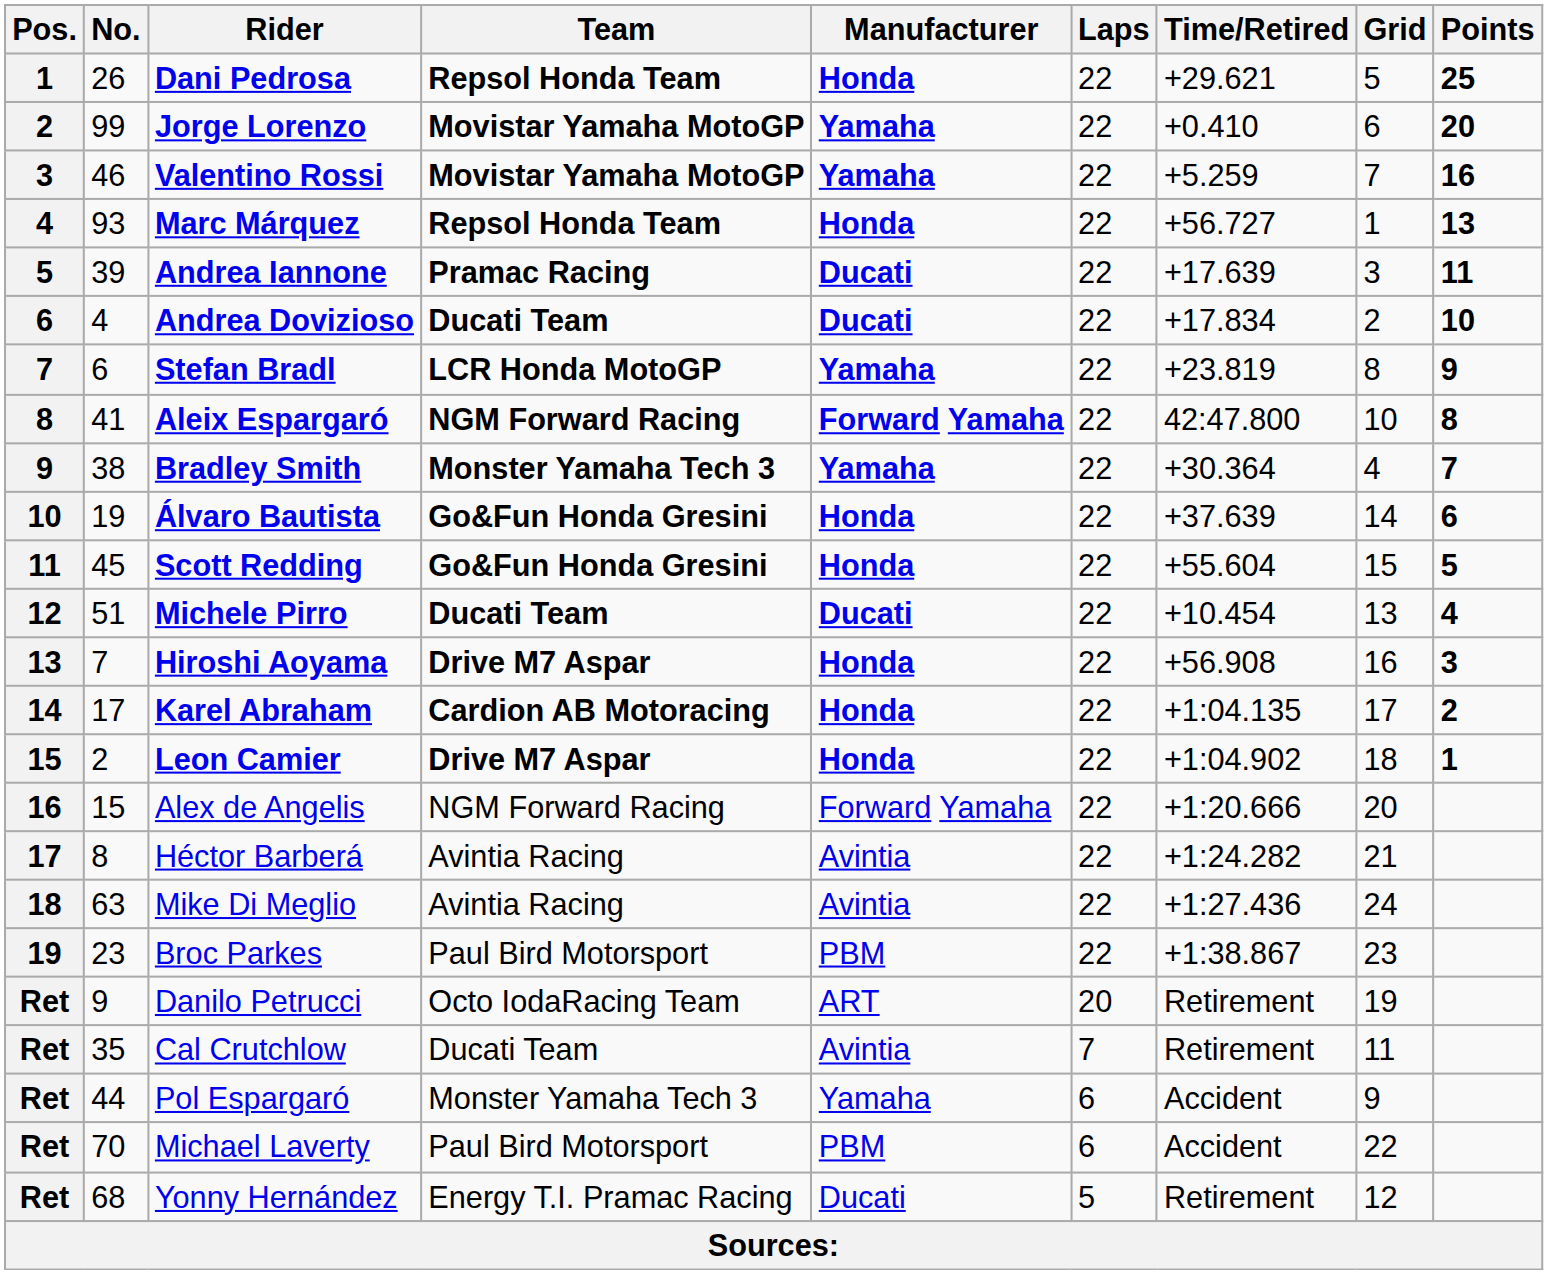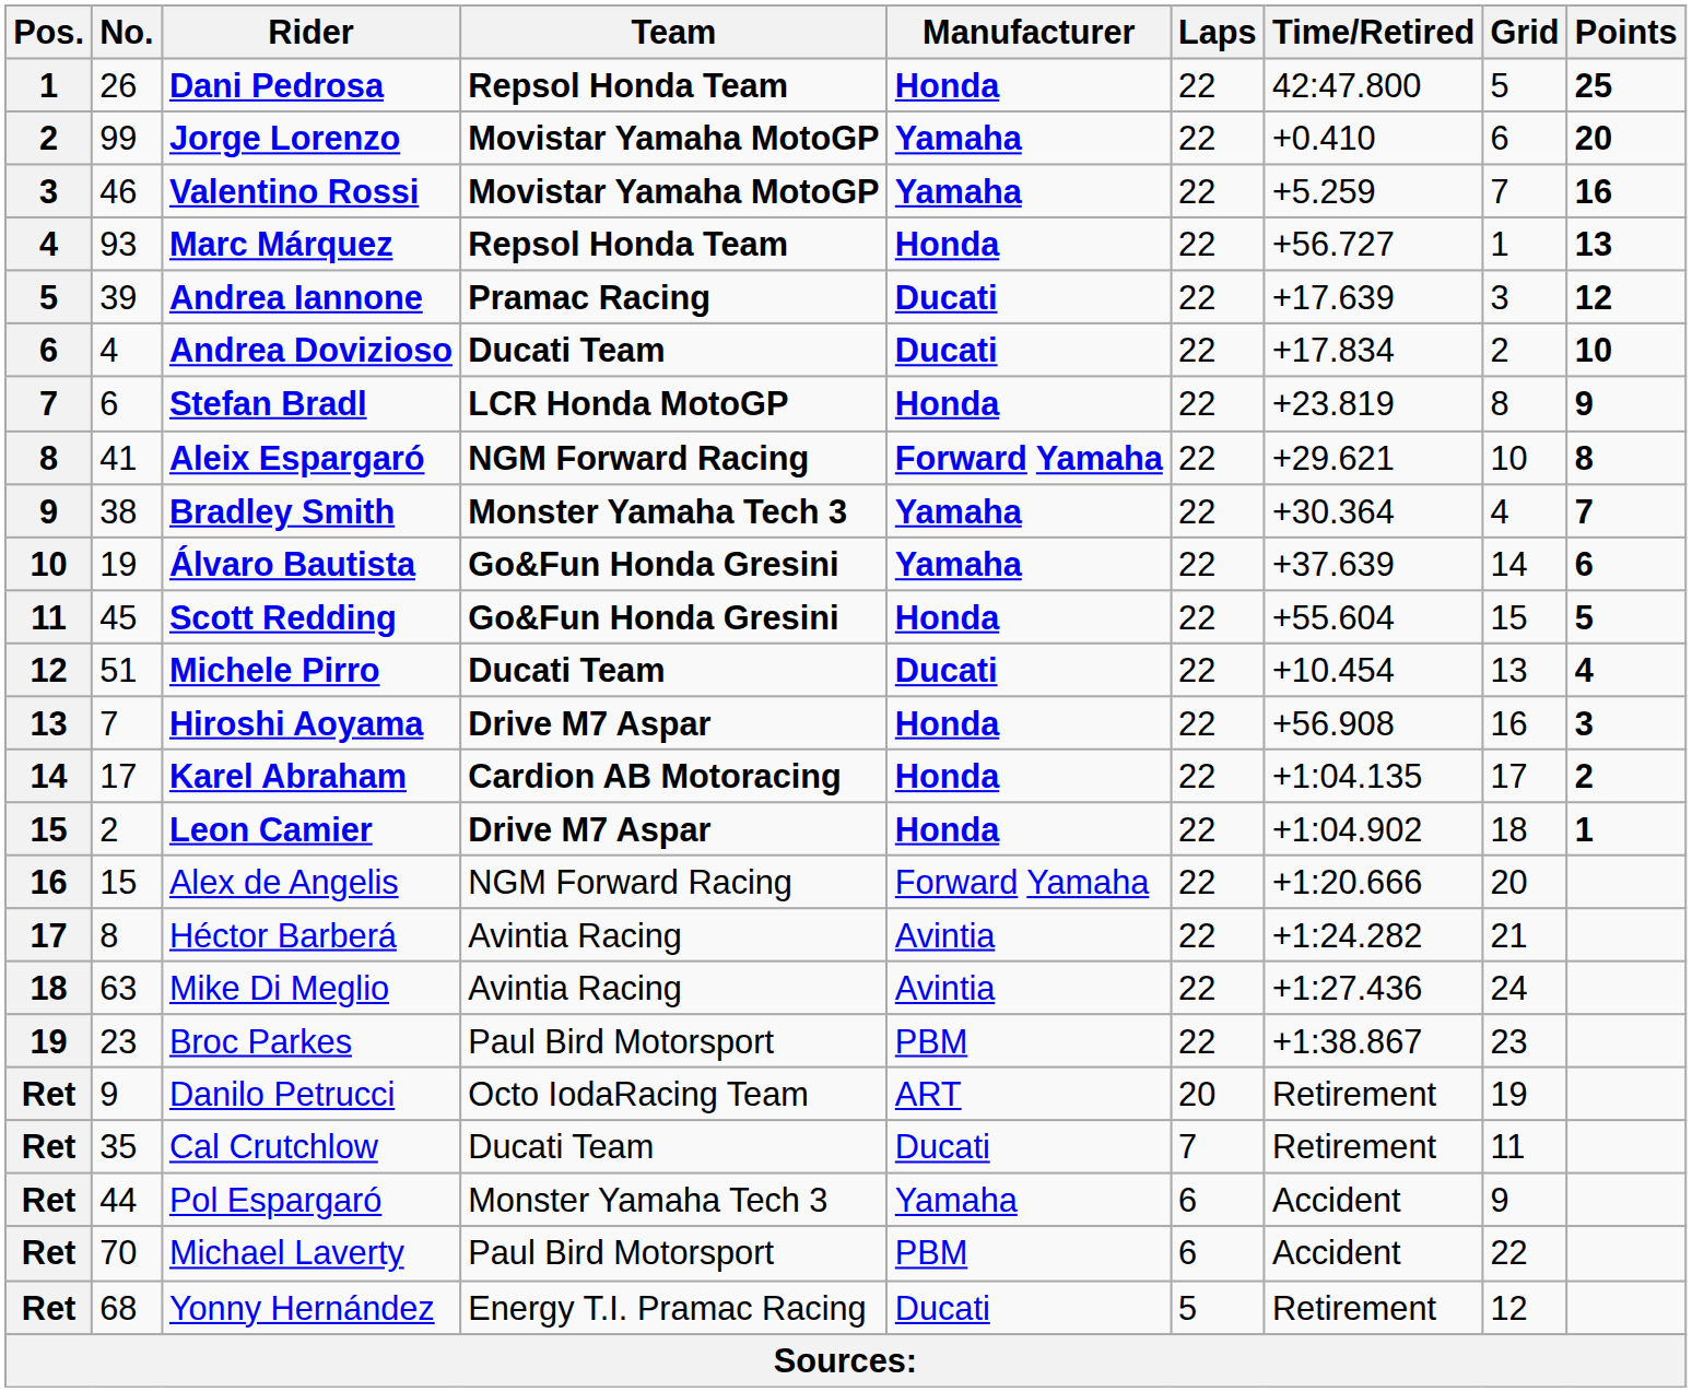Dani Pedrosa | Time/Retired: +29.621 -> 42:47.800
Andrea Iannone | Points: 11 -> 12
Stefan Bradl | Manufacturer: Yamaha -> Honda
Aleix Espargaró | Time/Retired: 42:47.800 -> +29.621
Álvaro Bautista | Manufacturer: Honda -> Yamaha
Cal Crutchlow | Manufacturer: Avintia -> Ducati
